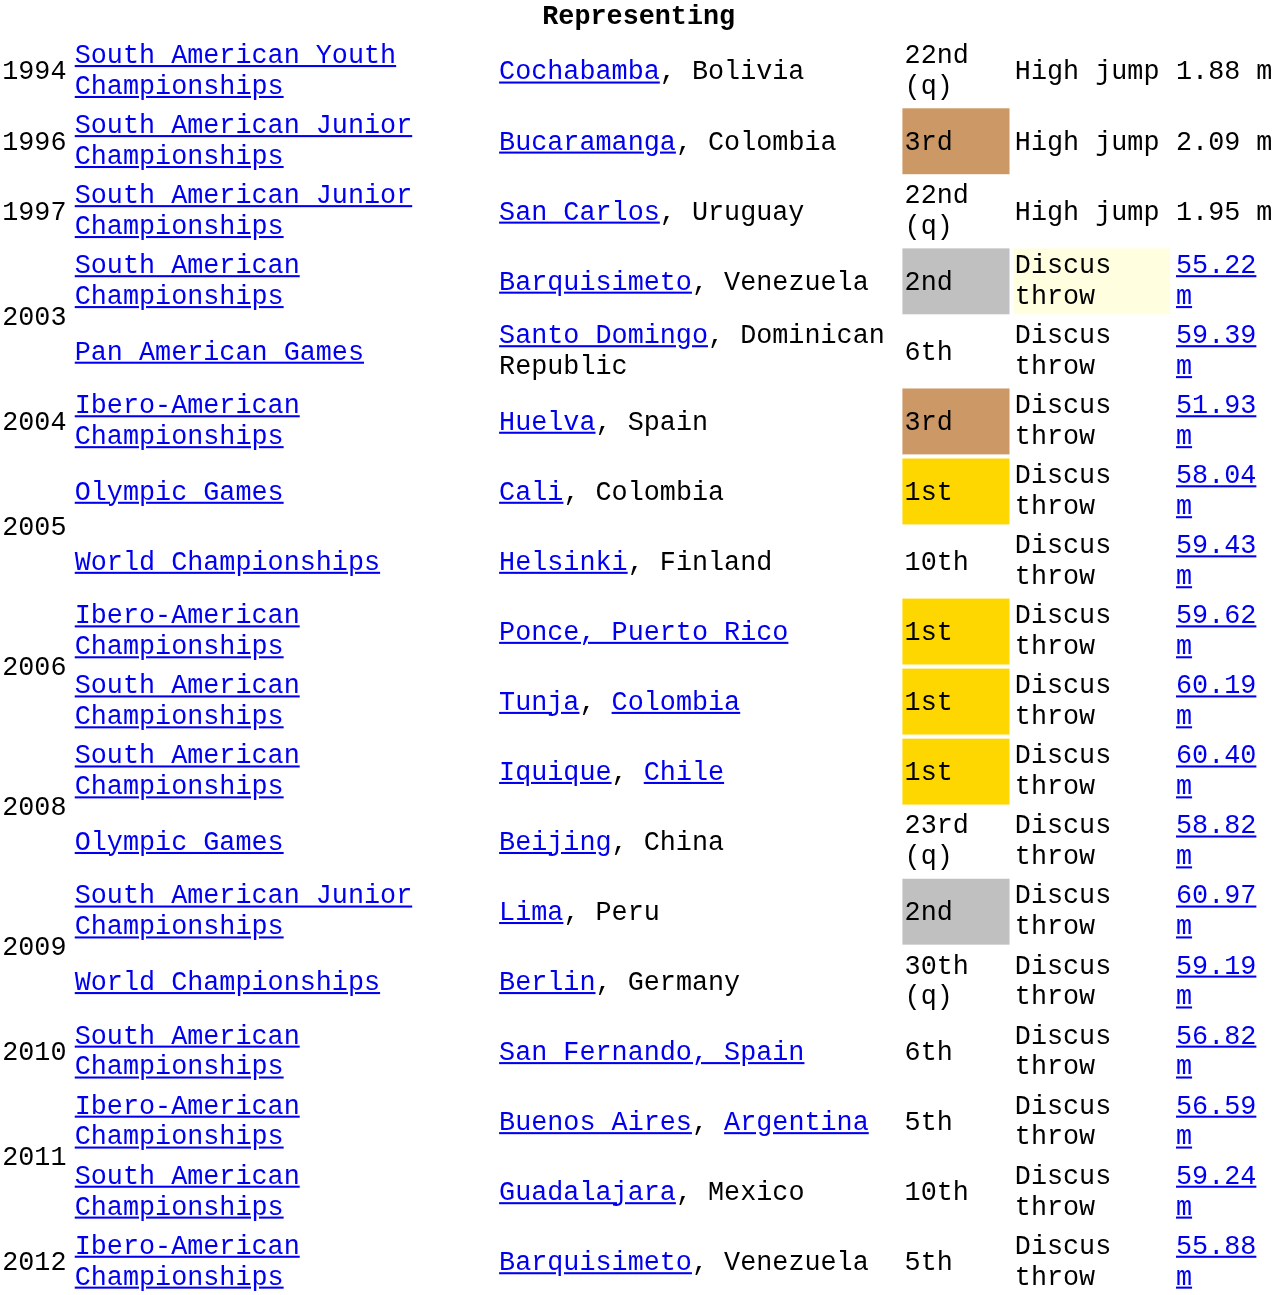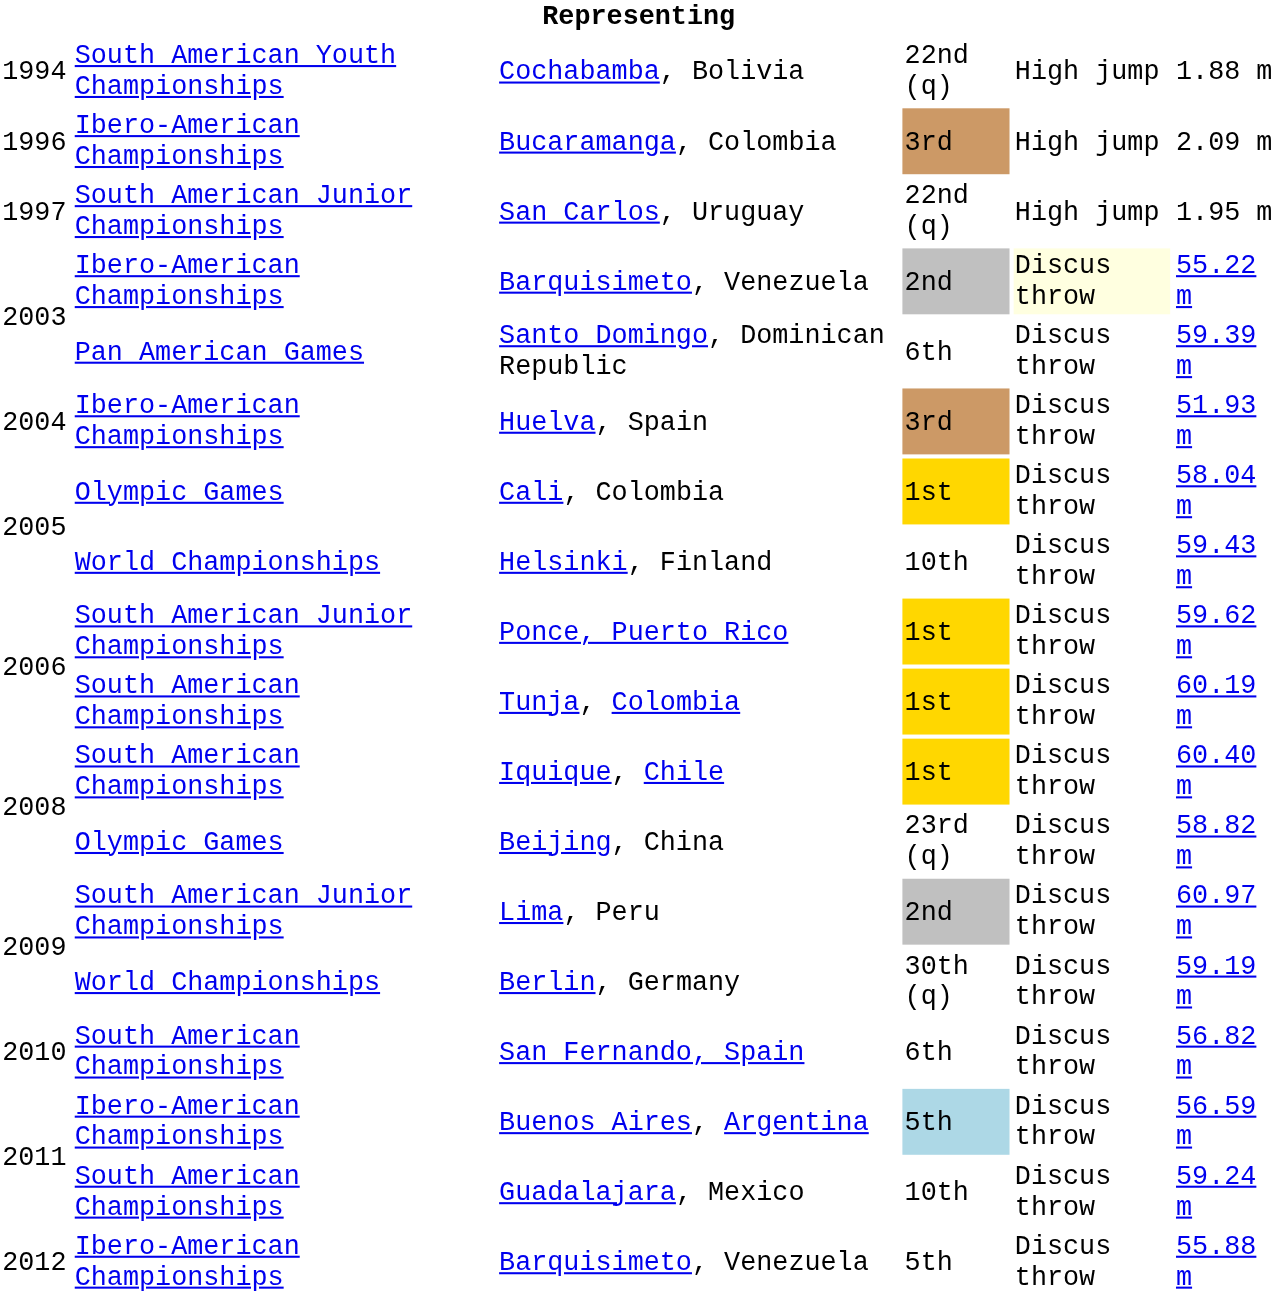Bucaramanga, Colombia | column 2: South American Junior Championships -> Ibero-American Championships
2003 / Barquisimeto, Venezuela | column 2: South American Championships -> Ibero-American Championships
Ponce, Puerto Rico | column 2: Ibero-American Championships -> South American Junior Championships
Buenos Aires, Argentina | column 4: no background -> lightblue background
